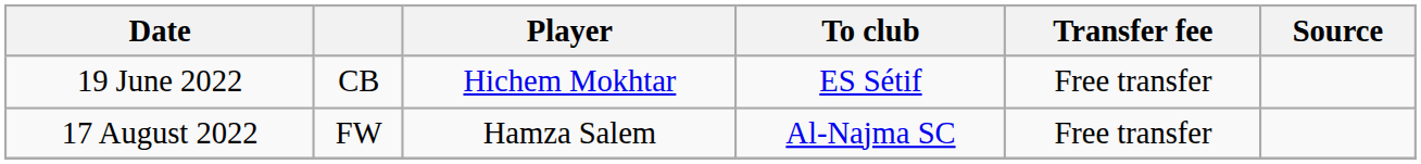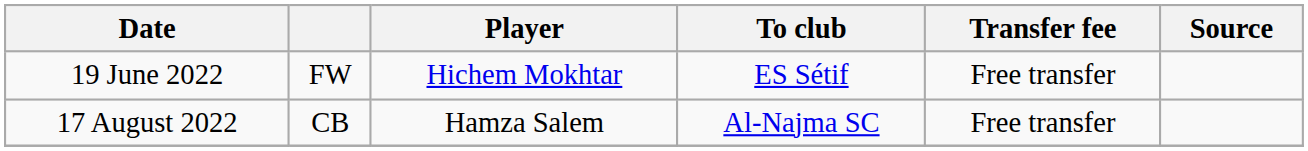19 June 2022 | column 2: CB -> FW
17 August 2022 | column 2: FW -> CB
